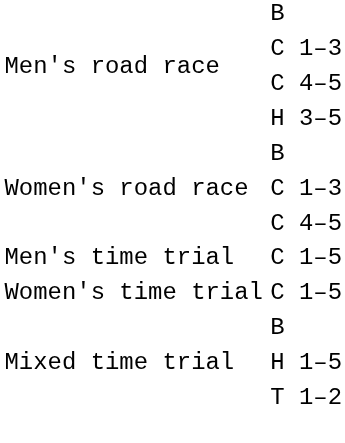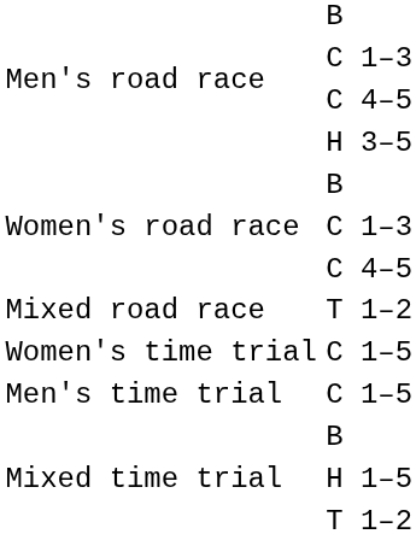+ row: Mixed road race | T 1–2
rows swapped: Men's time trial / C 1–5 <-> Women's time trial / C 1–5
